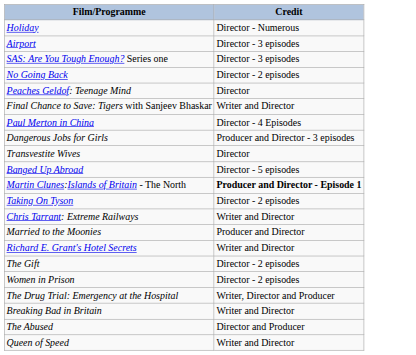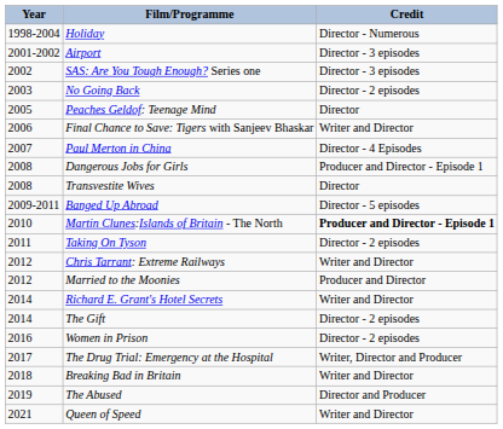+ column: Year | 1998-2004 | 2001-2002 | 2002 | 2003 | 2005 | 2006 | 2007 | 2008 | 2008 | 2009-2011 | 2010 | 2011 | 2012 | 2012 | 2014 | 2014 | 2016 | 2017 | 2018 | 2019 | 2021
Dangerous Jobs for Girls | Credit: Producer and Director - 3 episodes -> Producer and Director - Episode 1
